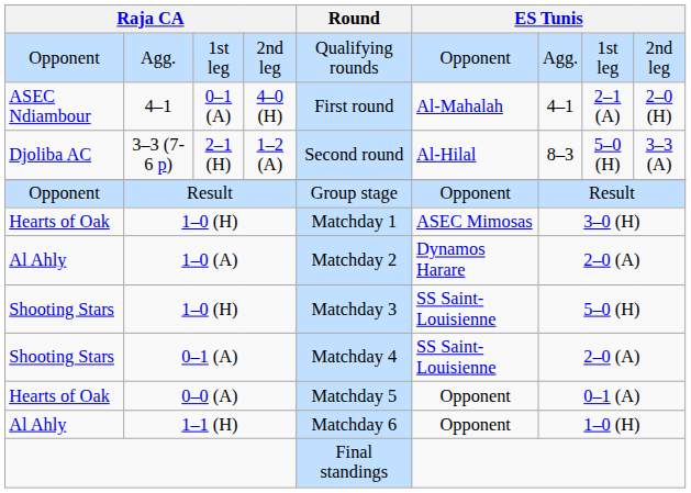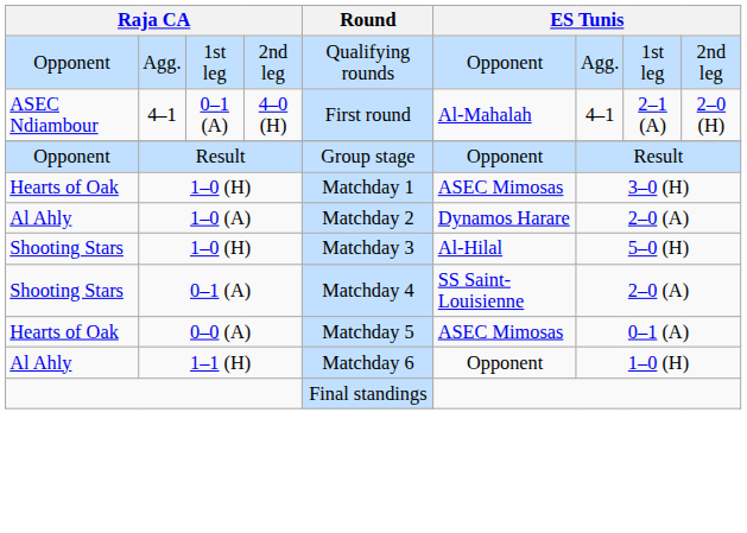- row: Djoliba AC | 3–3 (7-6 p) | 2–1 (H) | 1–2 (A) | Second round | Al-Hilal | 8–3 | 5–0 (H) | 3–3 (A)
Shooting Stars / 1–0 (H) | column 6: SS Saint-Louisienne -> Al-Hilal
0–0 (A) | column 6: Opponent -> ASEC Mimosas
